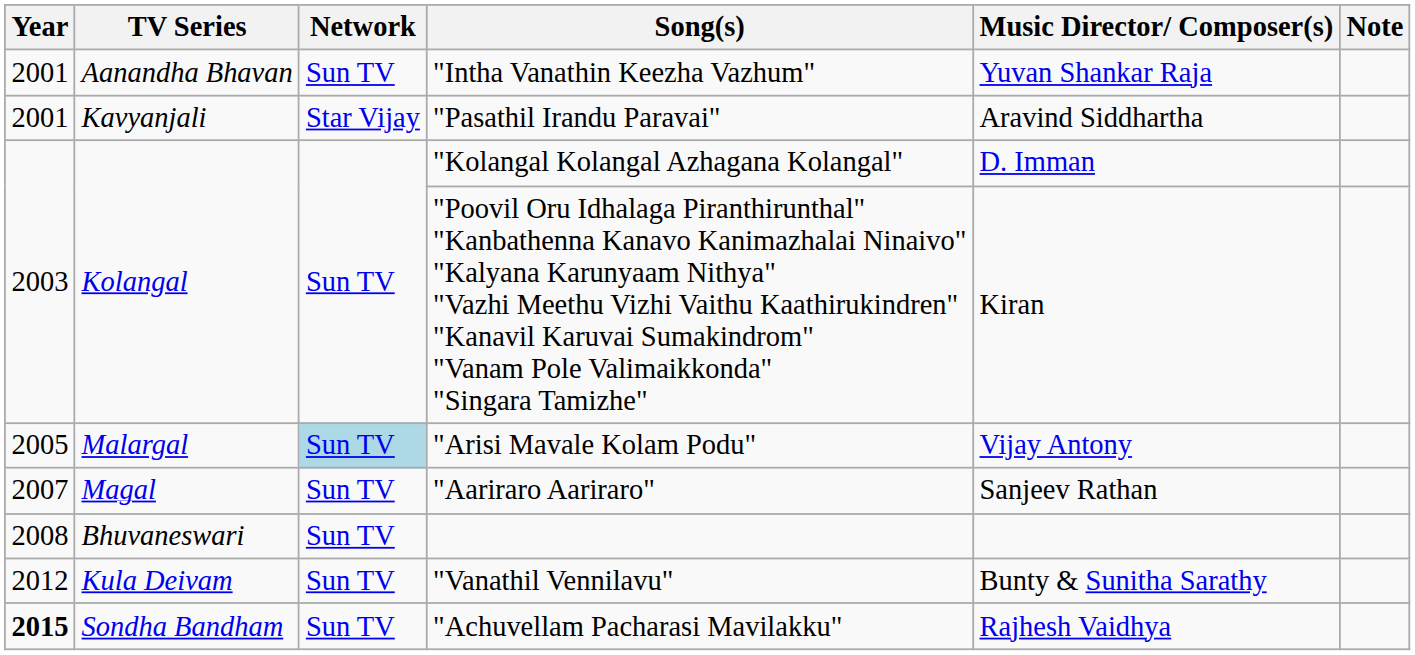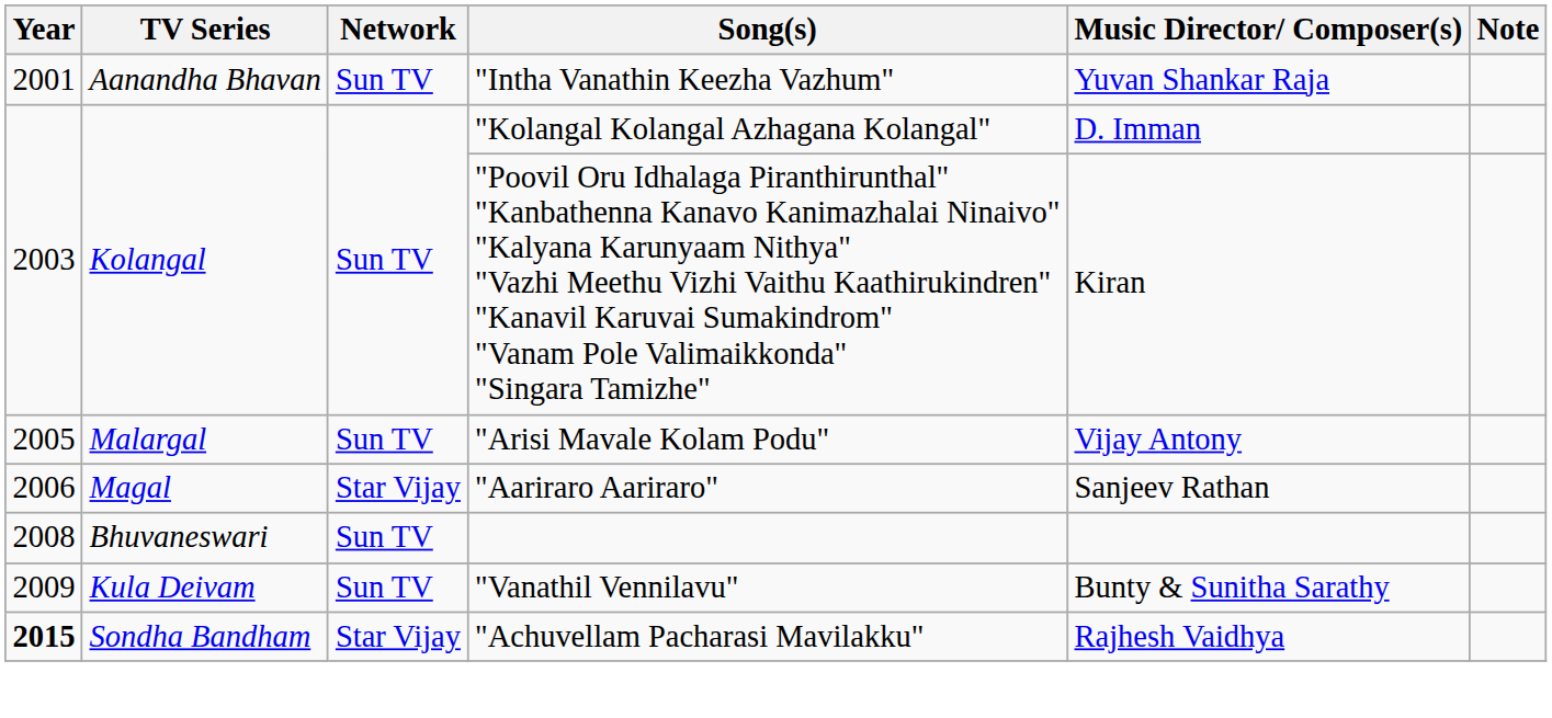- row: 2001 | Kavyanjali | Star Vijay | "Pasathil Irandu Paravai" | Aravind Siddhartha
"Arisi Mavale Kolam Podu" | Network: lightblue background -> no background
"Aariraro Aariraro" | Year: 2007 -> 2006
"Aariraro Aariraro" | Network: Sun TV -> Star Vijay
"Vanathil Vennilavu" | Year: 2012 -> 2009
"Achuvellam Pacharasi Mavilakku" | Network: Sun TV -> Star Vijay
